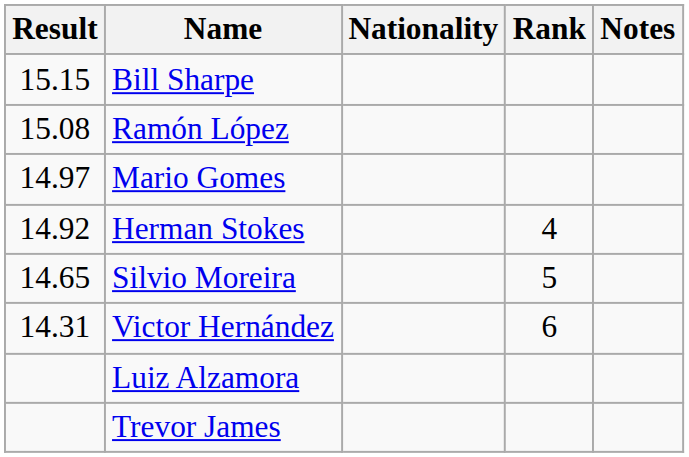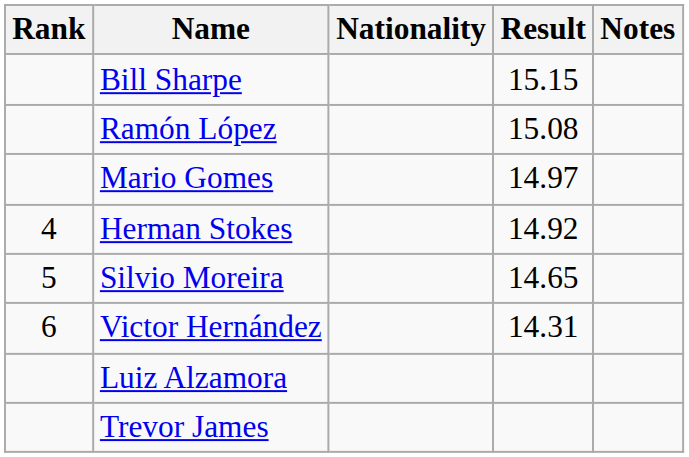columns swapped: Rank <-> Result
